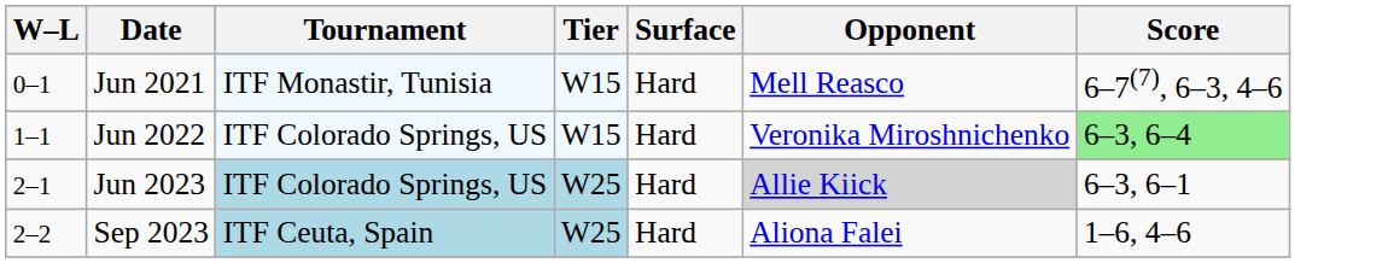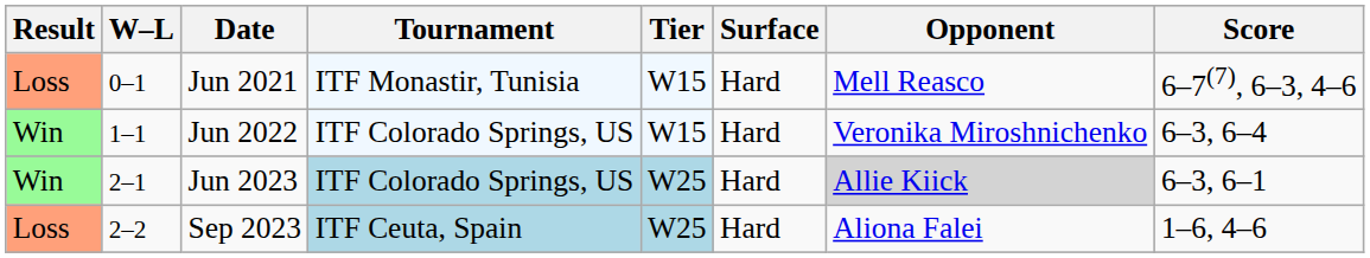+ column: Result | Loss | Win | Win | Loss
Jun 2022 | Score: lightgreen background -> no background
